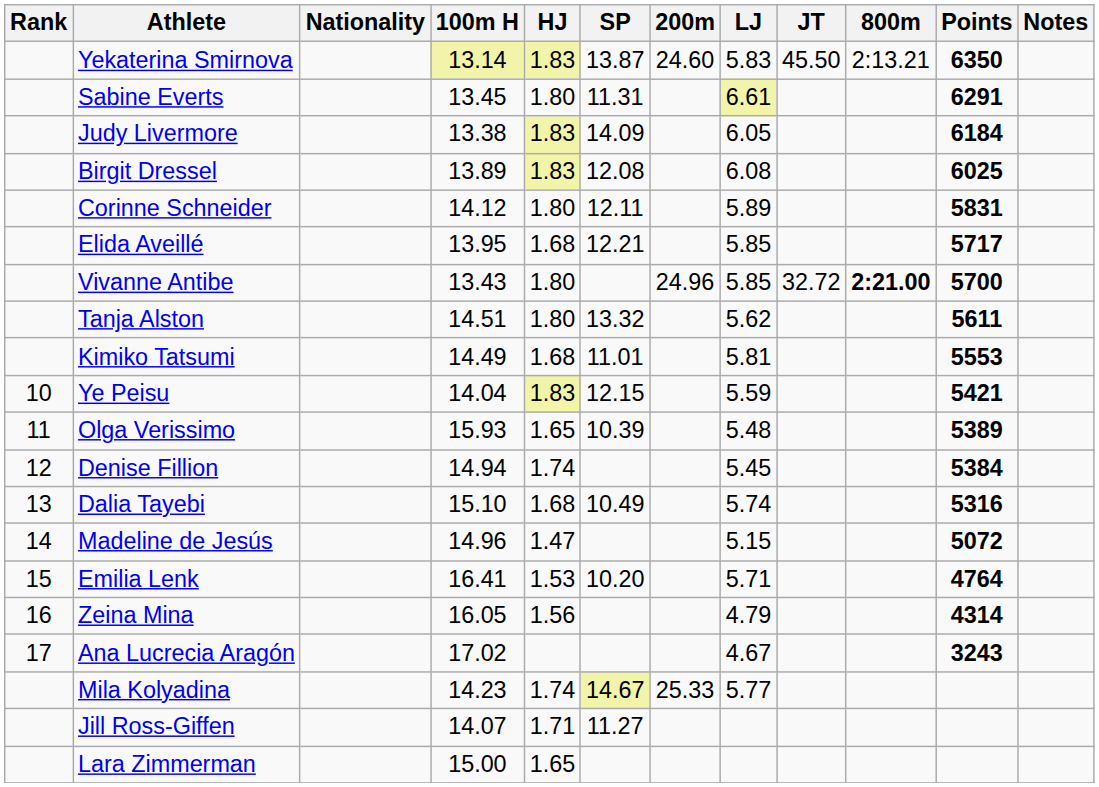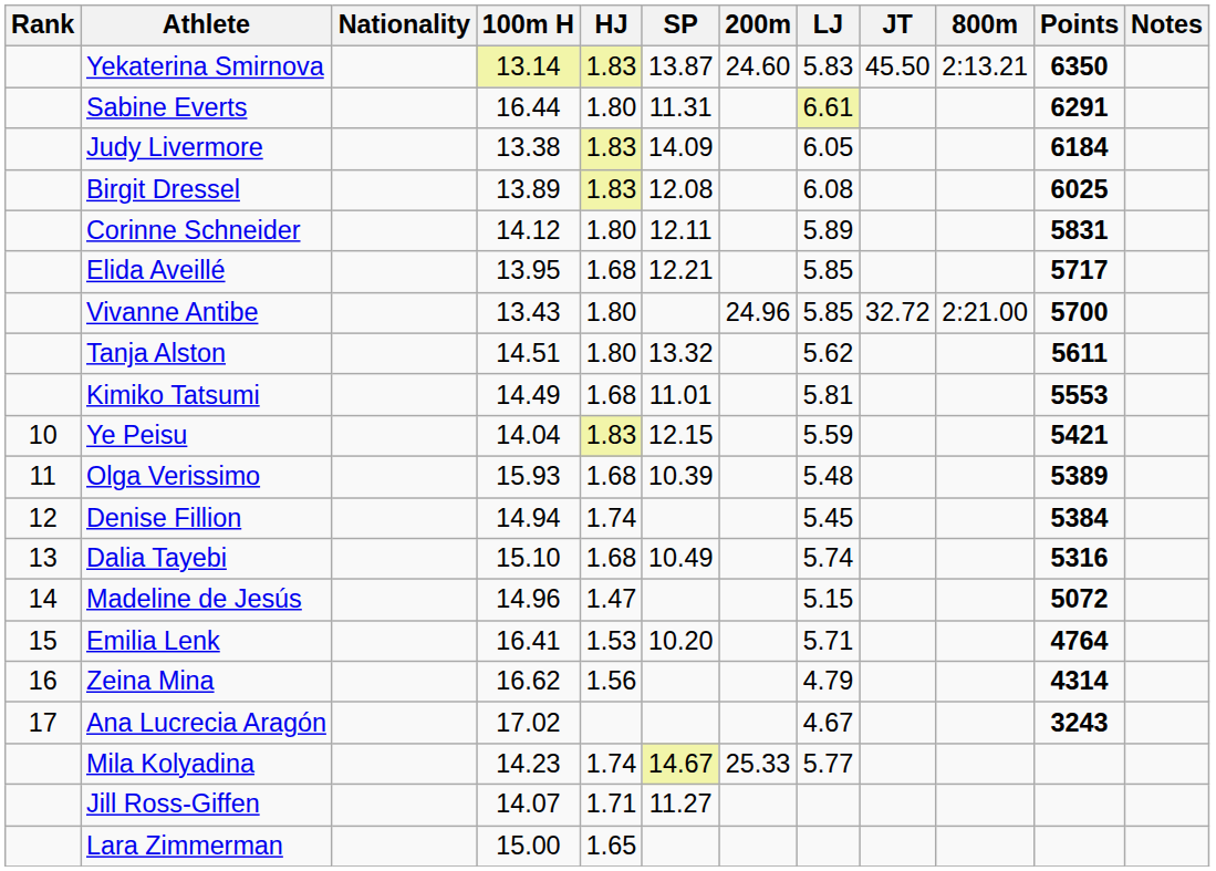Sabine Everts | 100m H: 13.45 -> 16.44
Vivanne Antibe | 800m: bold -> normal
Olga Verissimo | HJ: 1.65 -> 1.68
Zeina Mina | 100m H: 16.05 -> 16.62
